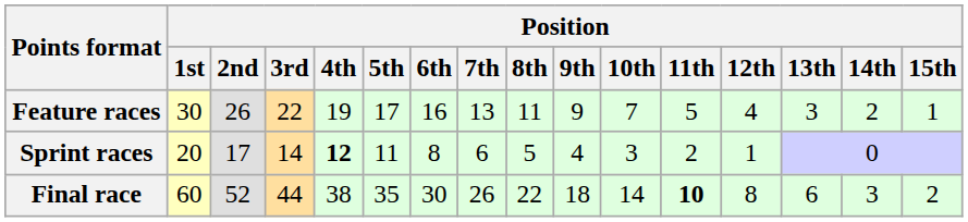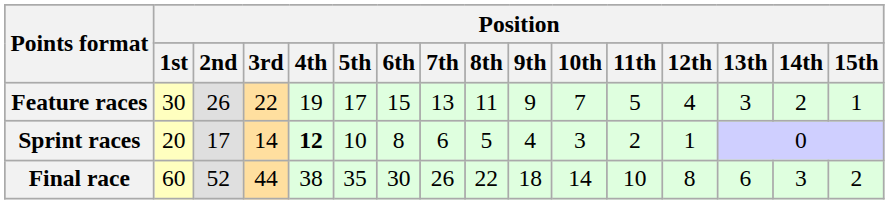Feature races | Position / 6th: 16 -> 15
Sprint races | Position / 5th: 11 -> 10
Final race | Position / 11th: bold -> normal
